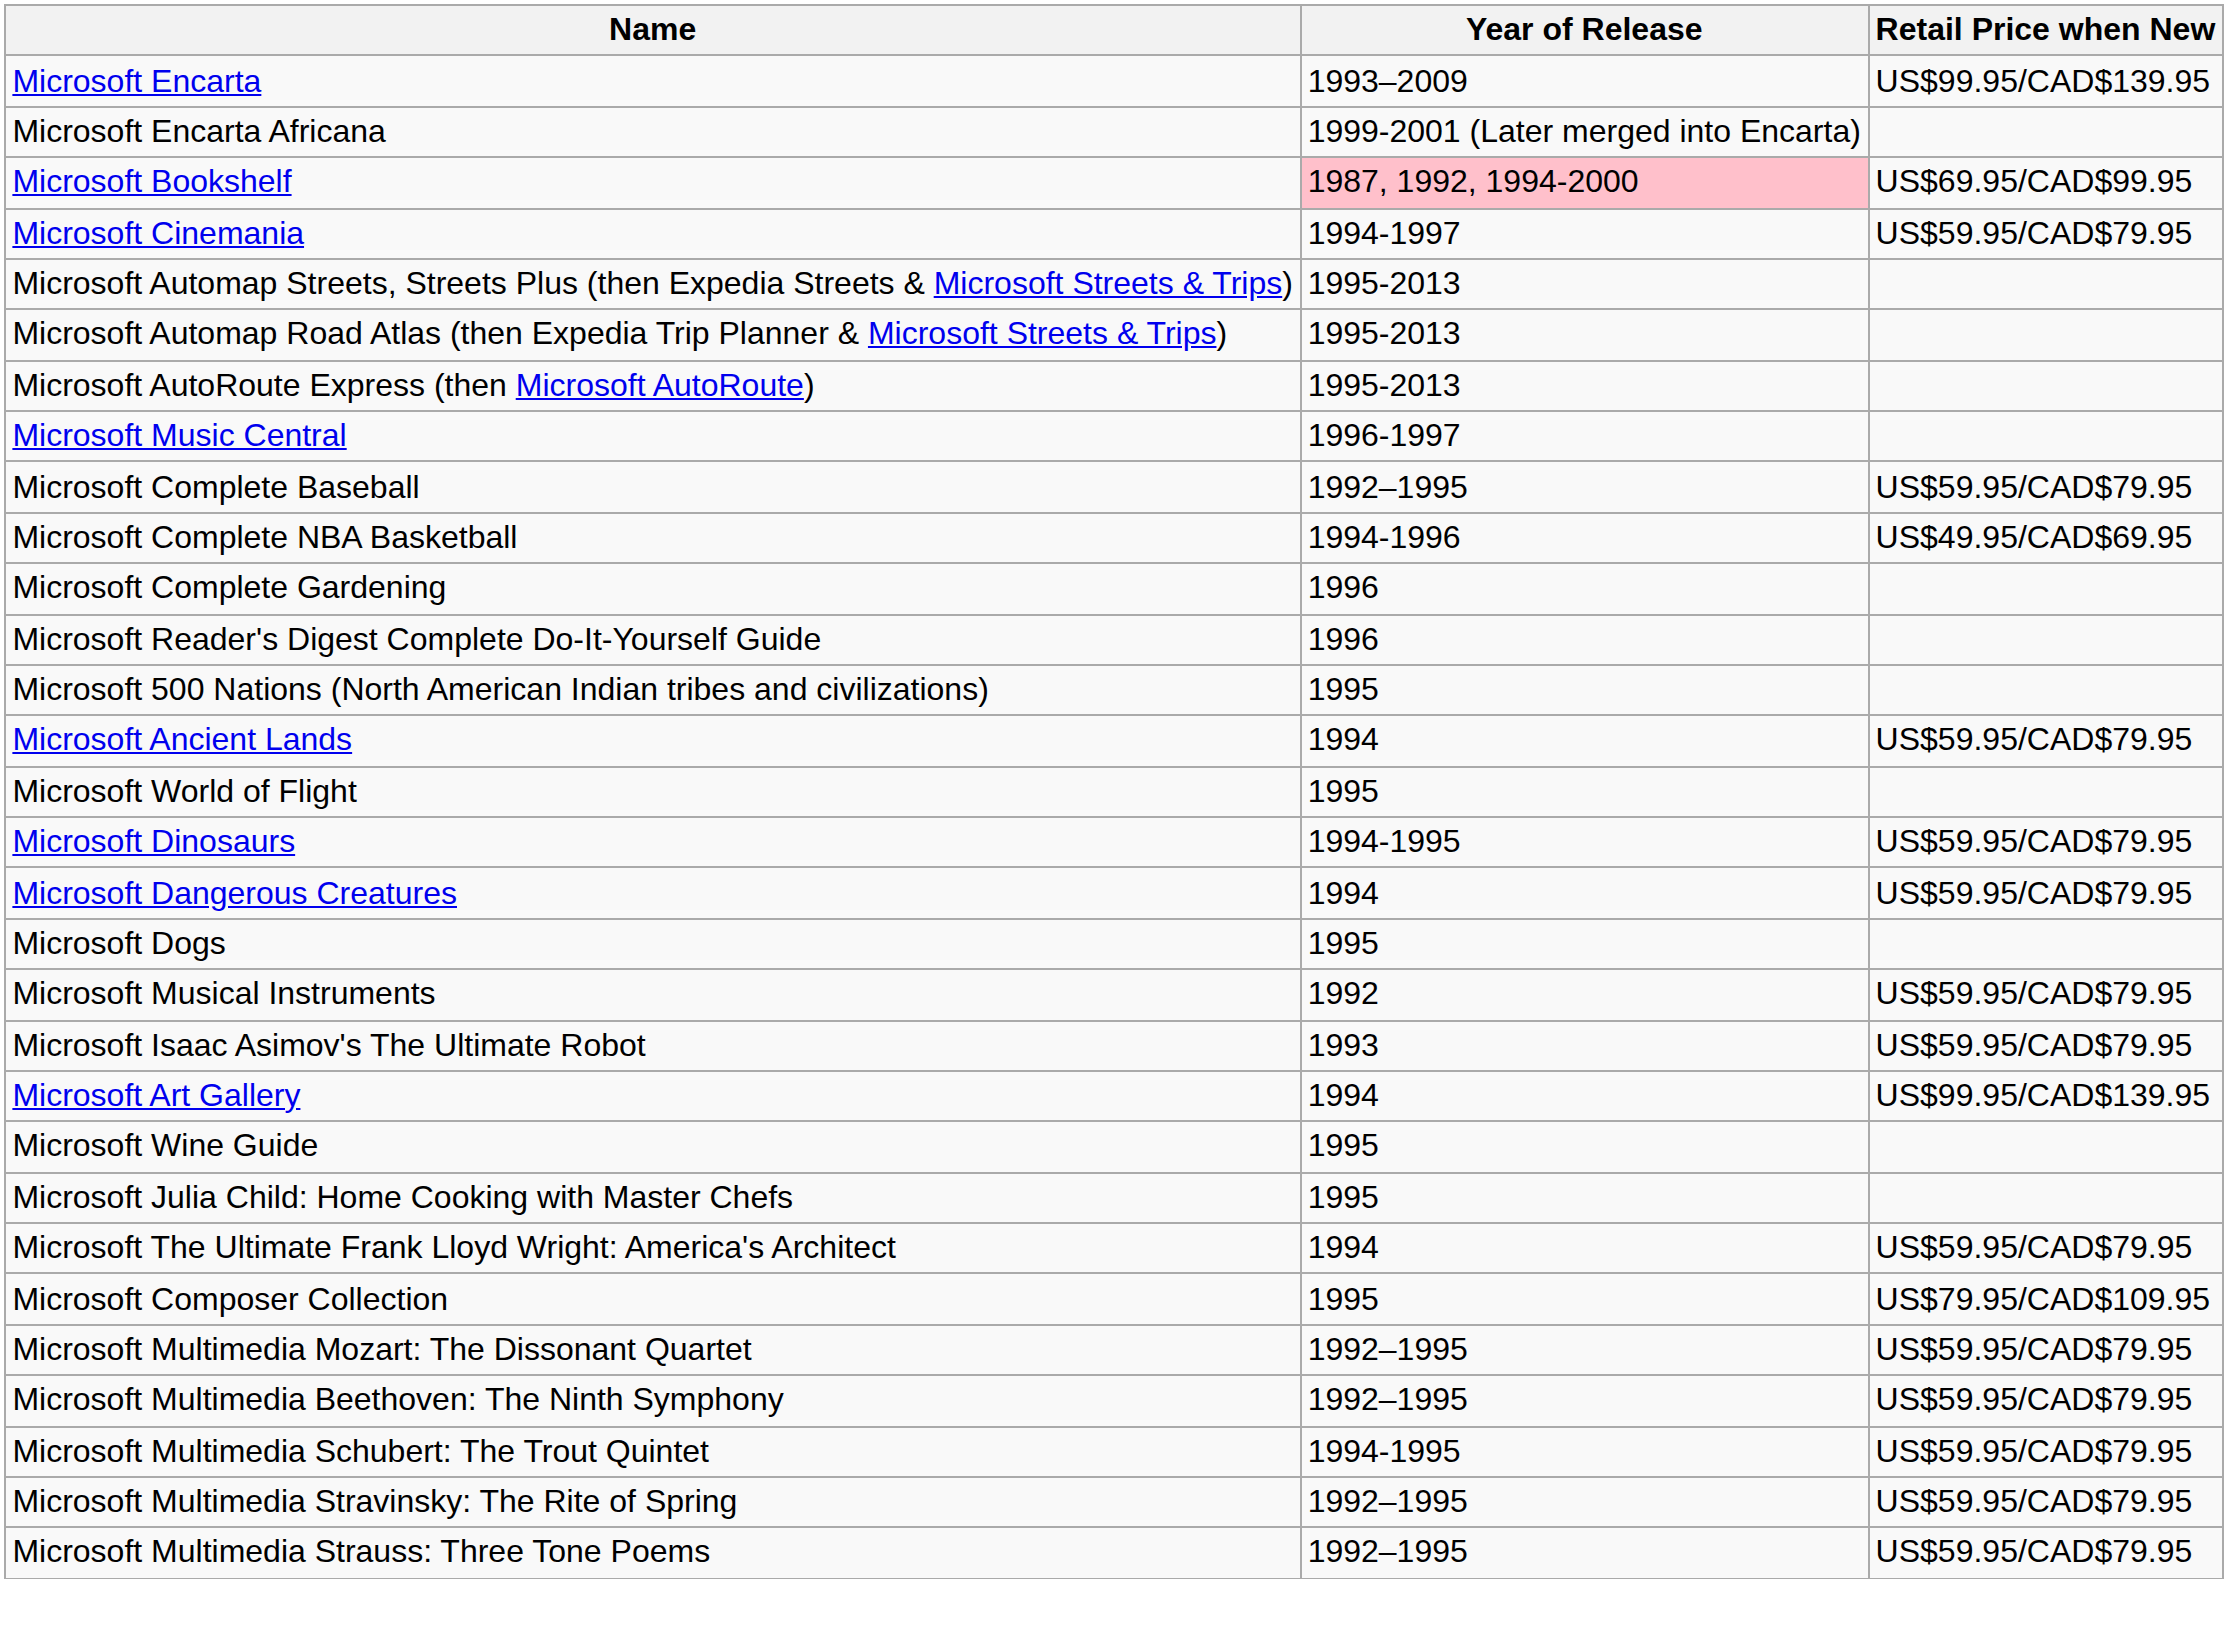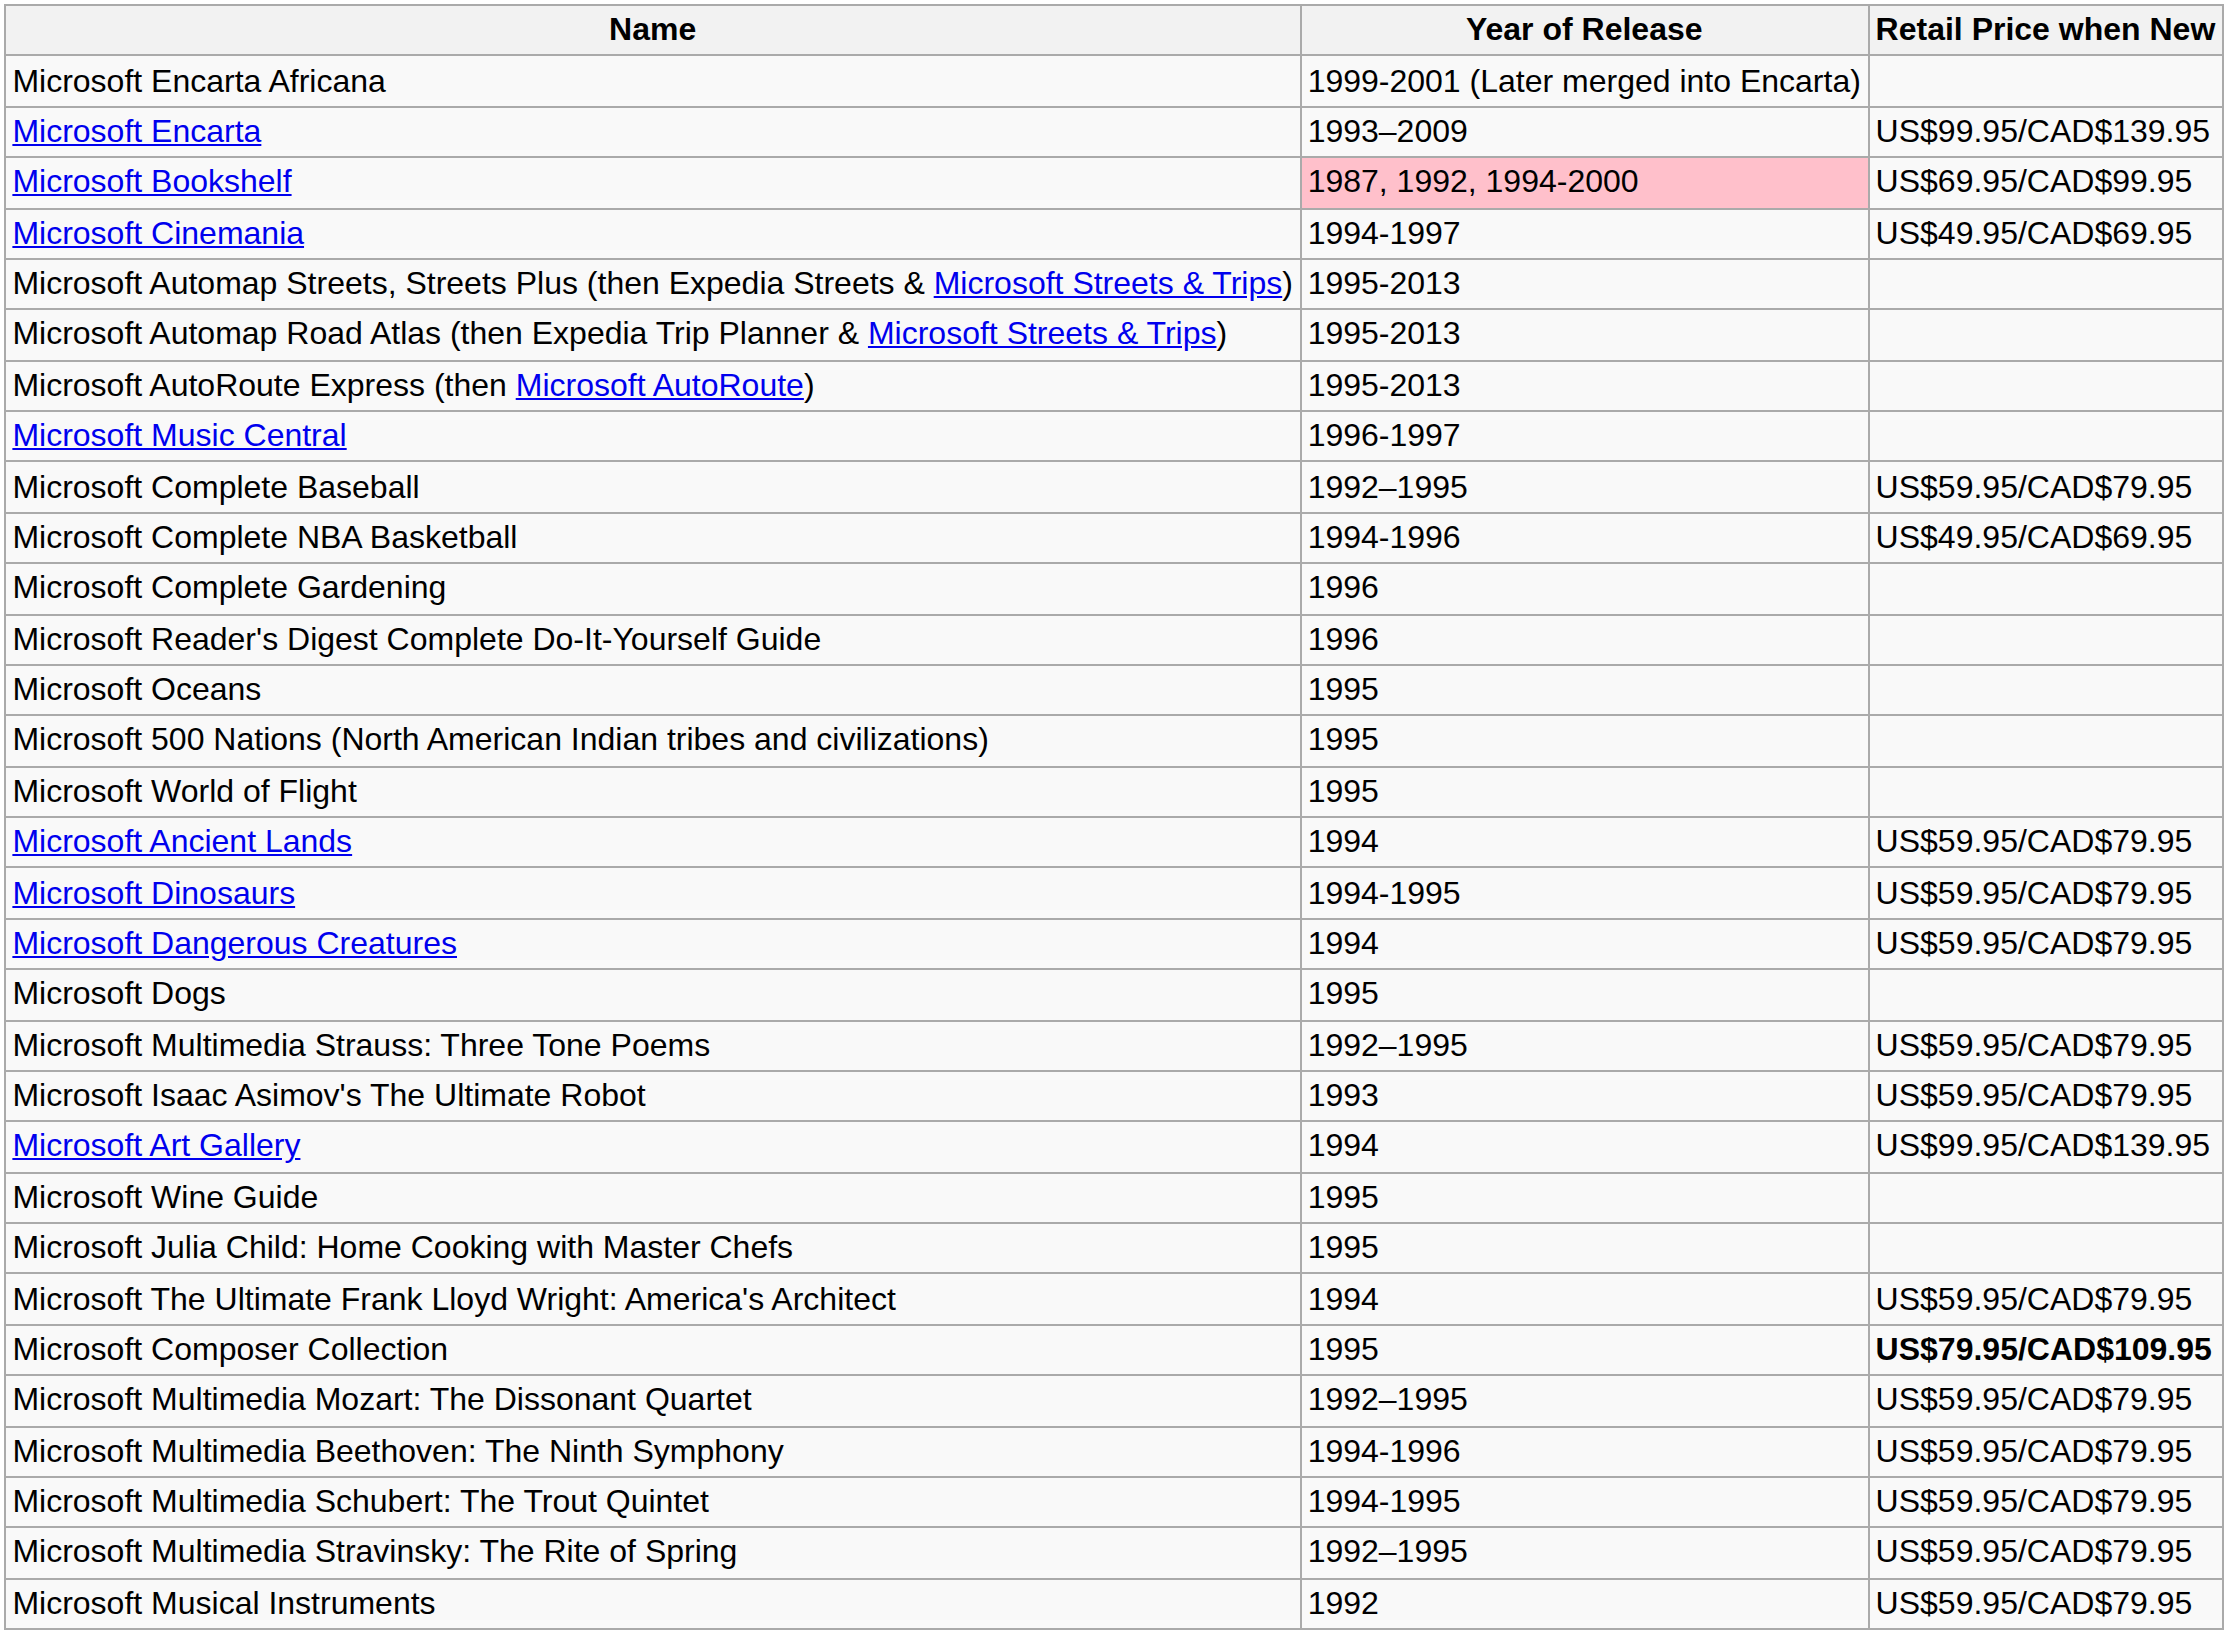rows swapped: Microsoft Encarta <-> Microsoft Encarta Africana
Microsoft Cinemania | Retail Price when New: US$59.95/CAD$79.95 -> US$49.95/CAD$69.95
+ row: Microsoft Oceans | 1995
rows swapped: Microsoft World of Flight <-> Microsoft Ancient Lands
rows swapped: Microsoft Musical Instruments <-> Microsoft Multimedia Strauss: Three Tone Poems
Microsoft Composer Collection | Retail Price when New: normal -> bold
Microsoft Multimedia Beethoven: The Ninth Symphony | Year of Release: 1992–1995 -> 1994-1996
